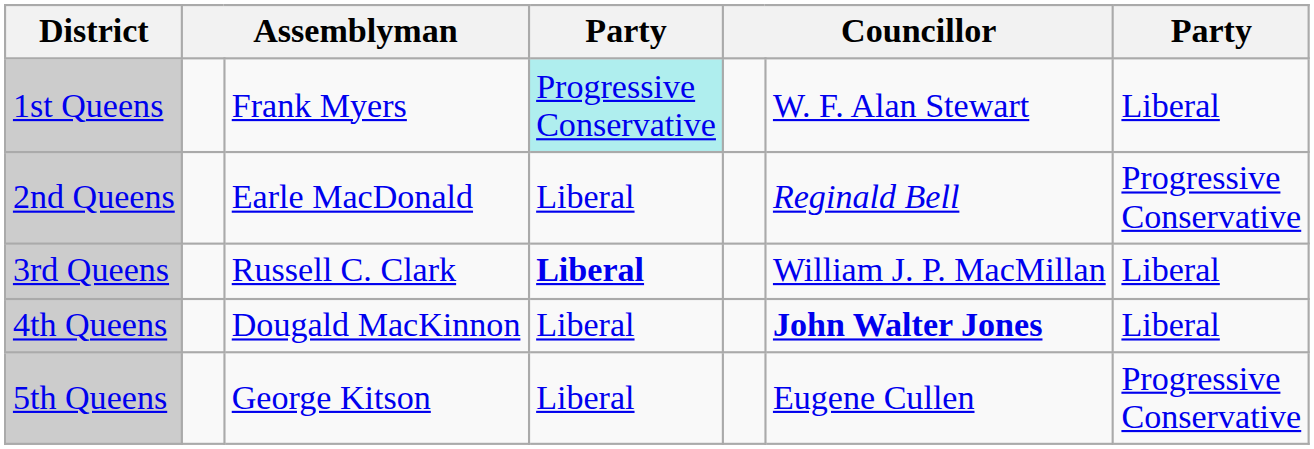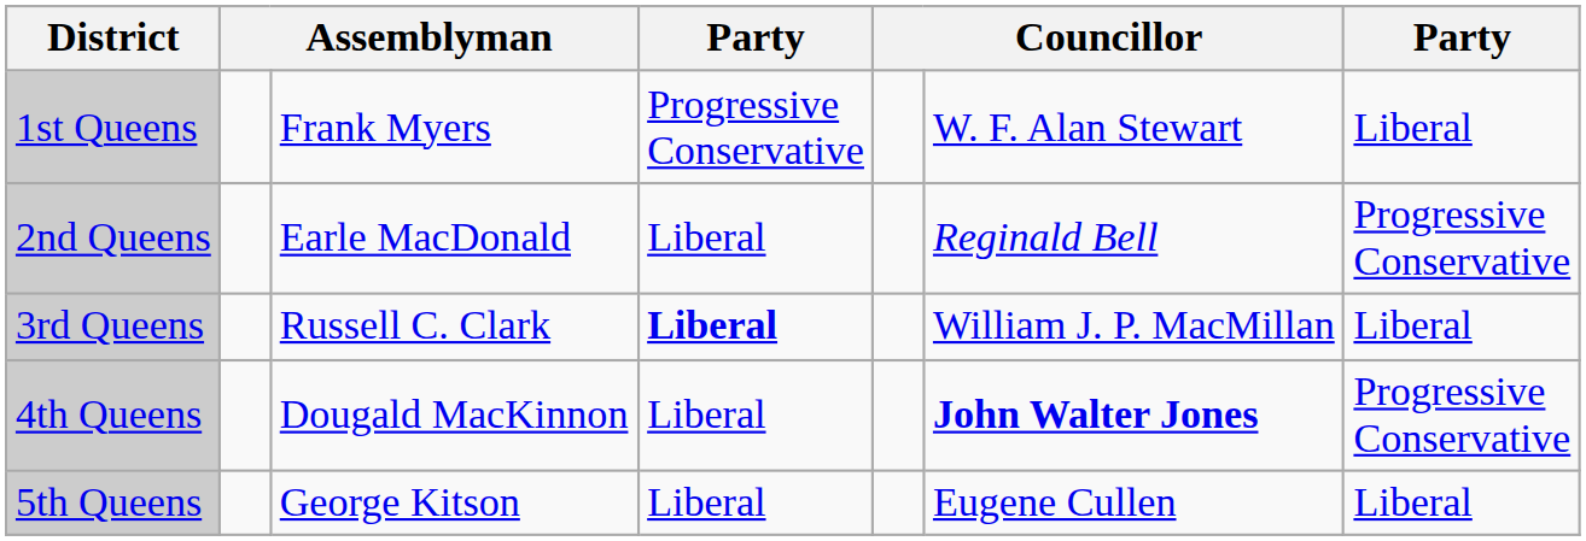1st Queens | column 4: paleturquoise background -> no background
4th Queens | column 7: Liberal -> Progressive Conservative
5th Queens | column 7: Progressive Conservative -> Liberal
